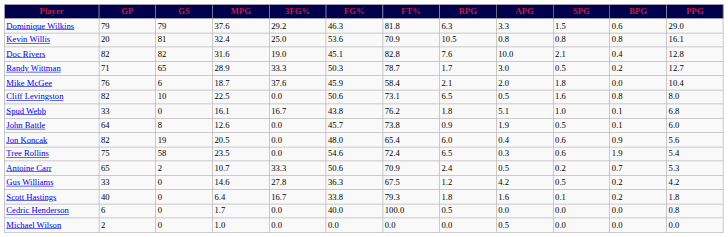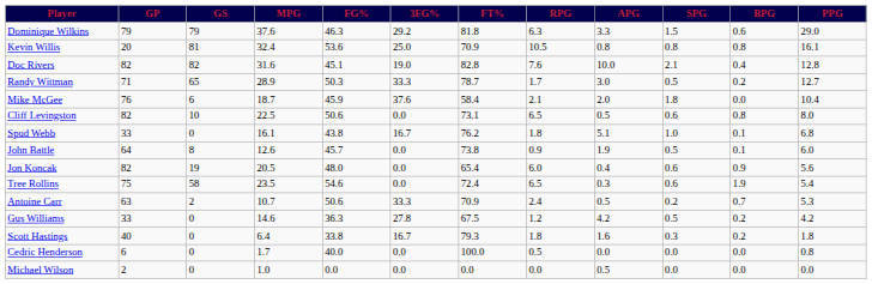columns swapped: FG% <-> 3FG%
Cliff Levingston | SPG: 1.6 -> 0.6
Antoine Carr | GP: 65 -> 63
Scott Hastings | SPG: 0.1 -> 0.3
